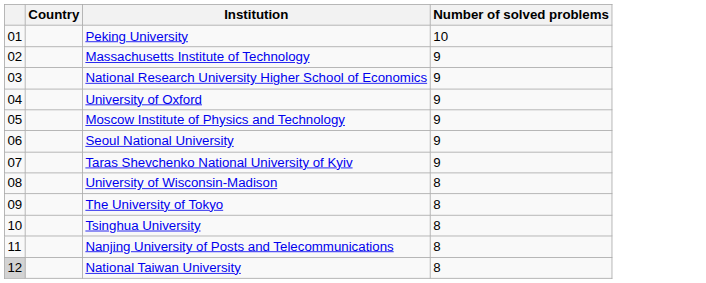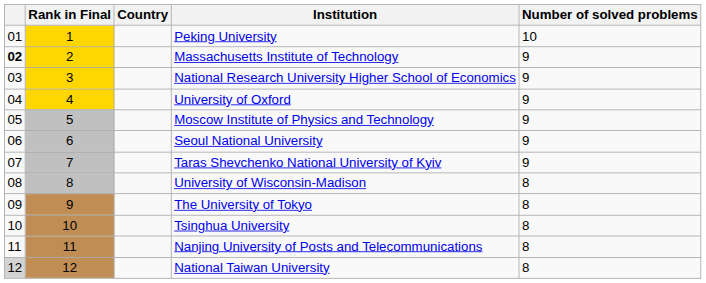+ column: Rank in Final | 1 | 2 | 3 | 4 | 5 | 6 | 7 | 8 | 9 | 10 | 11 | 12
Massachusetts Institute of Technology | column 1: normal -> bold
